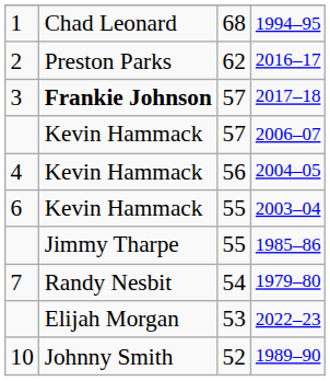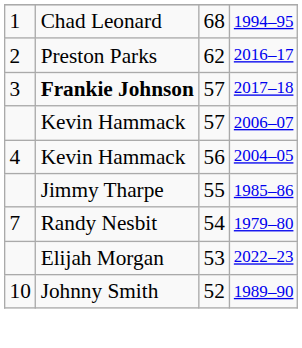- row: 6 | Kevin Hammack | 55 | 2003–04
